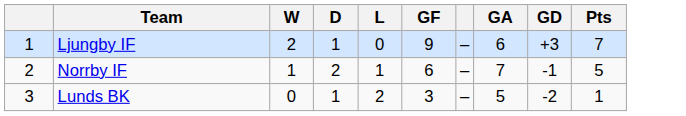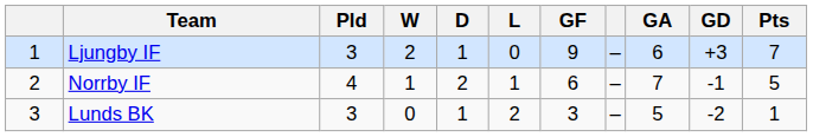+ column: Pld | 3 | 4 | 3
